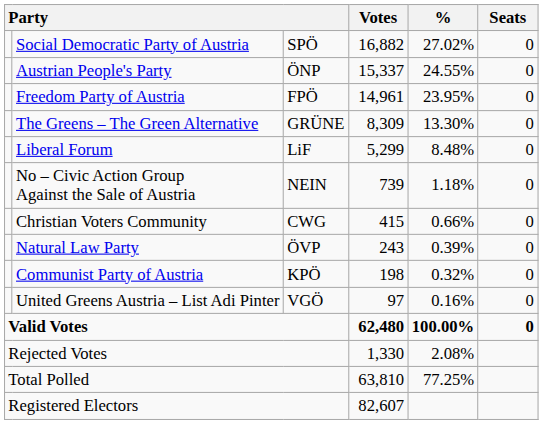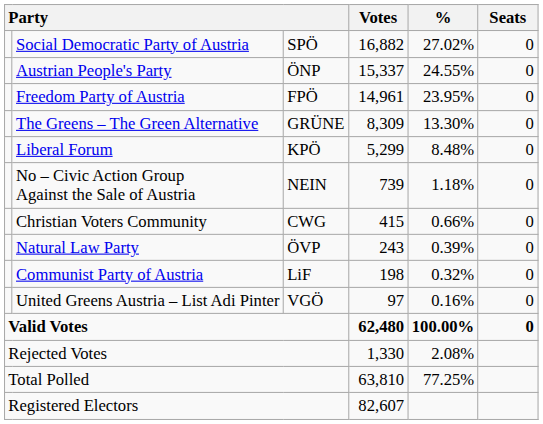Liberal Forum | column 3: LiF -> KPÖ
Communist Party of Austria | column 3: KPÖ -> LiF
